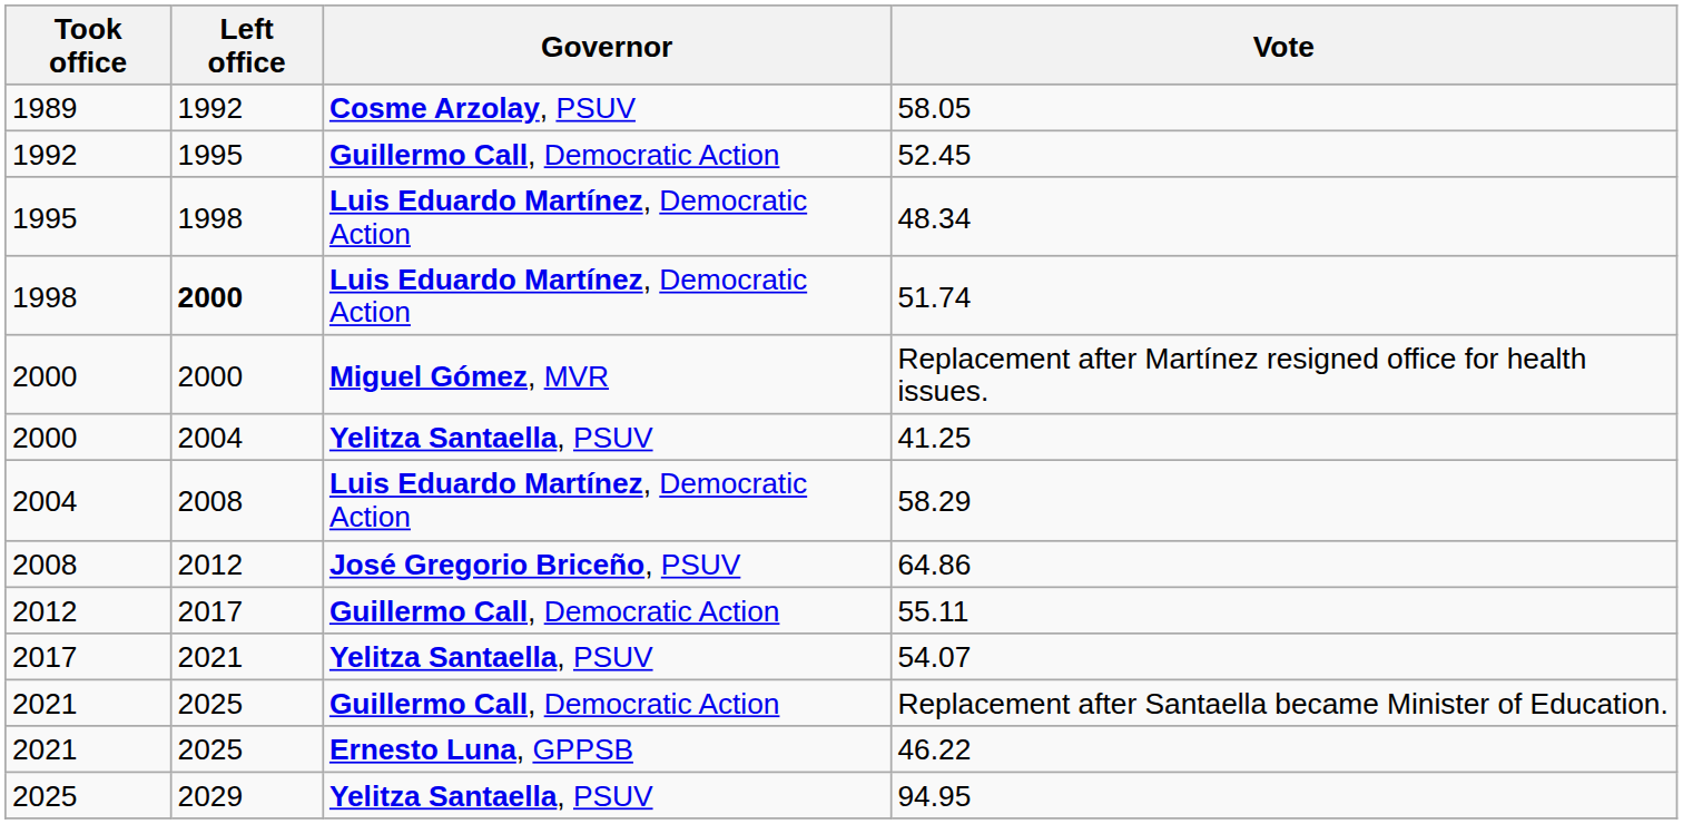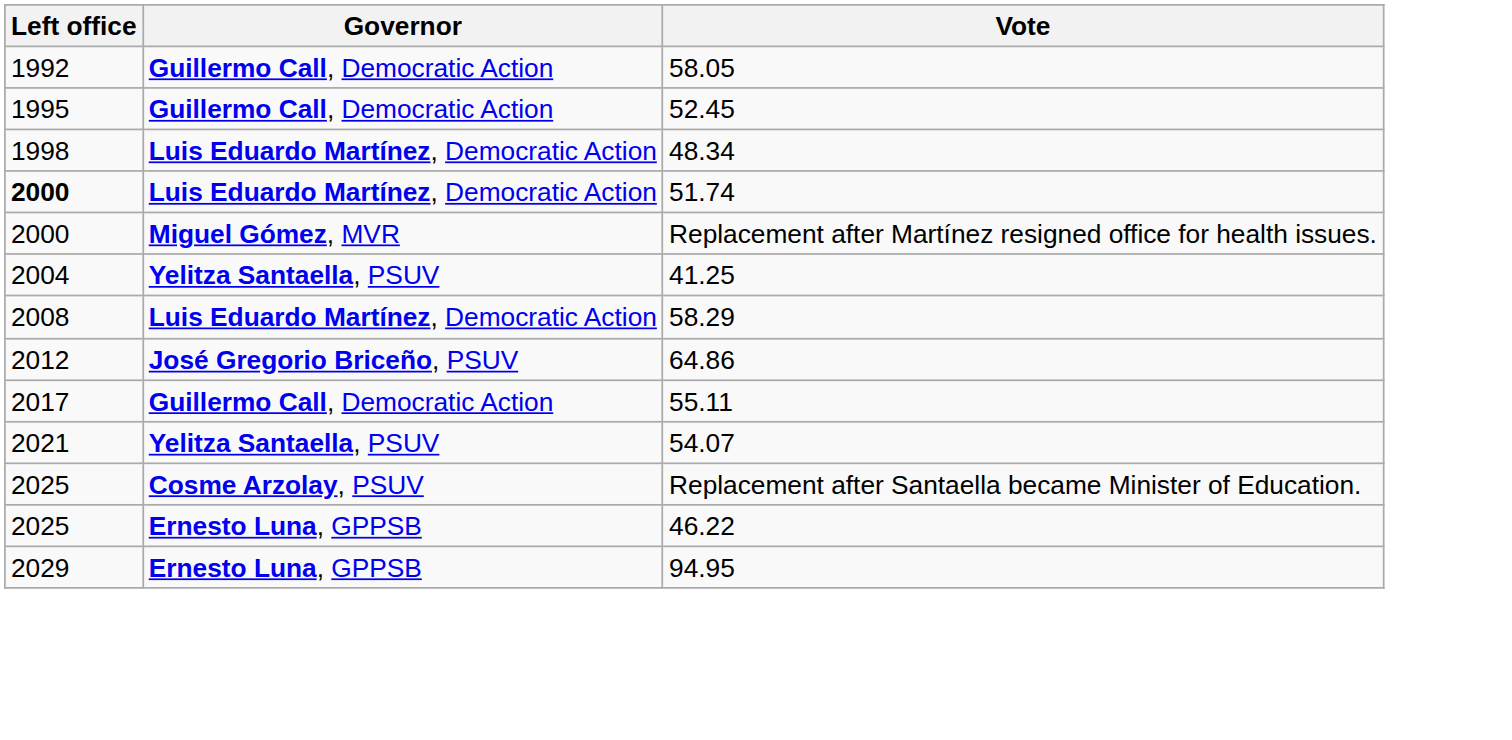- column: Took office | 1989 | 1992 | 1995 | 1998 | 2000 | 2000 | 2004 | 2008 | 2012 | 2017 | 2021 | 2021 | 2025
58.05 | Governor: Cosme Arzolay, PSUV -> Guillermo Call, Democratic Action
Replacement after Santaella became Minister of Education. | Governor: Guillermo Call, Democratic Action -> Cosme Arzolay, PSUV
94.95 | Governor: Yelitza Santaella, PSUV -> Ernesto Luna, GPPSB
